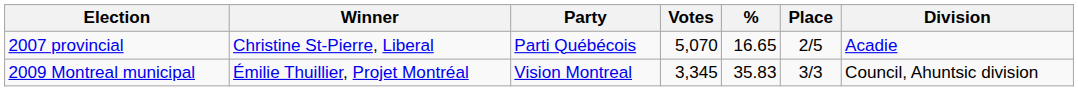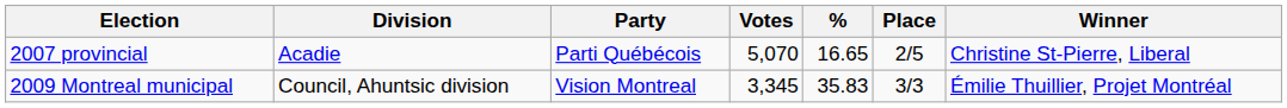columns swapped: Division <-> Winner
